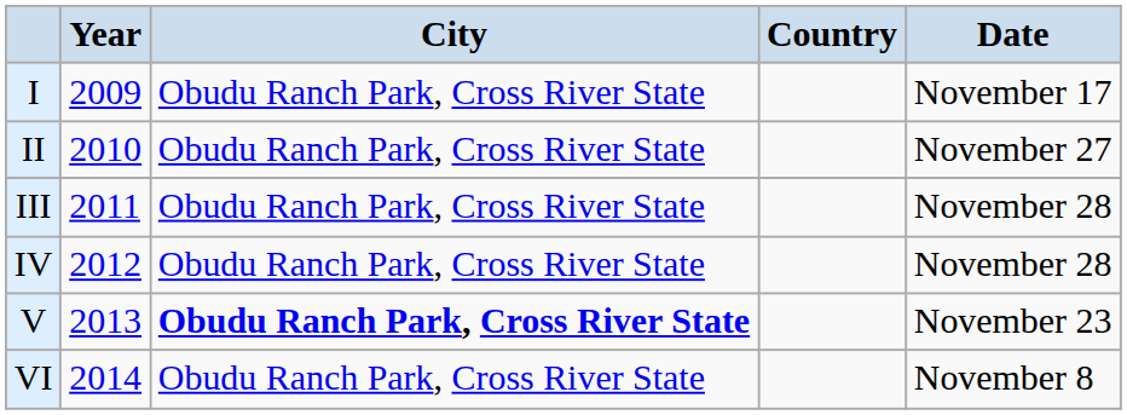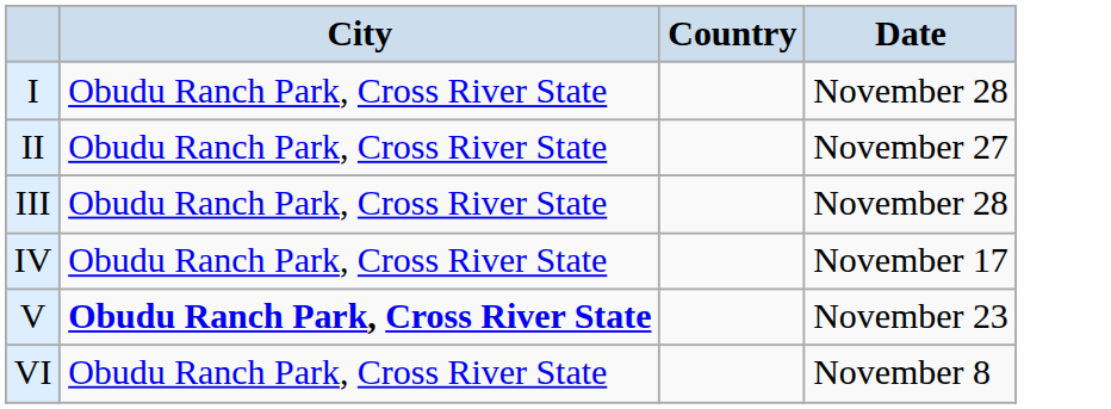- column: Year | 2009 | 2010 | 2011 | 2012 | 2013 | 2014
I | Date: November 17 -> November 28
IV | Date: November 28 -> November 17
